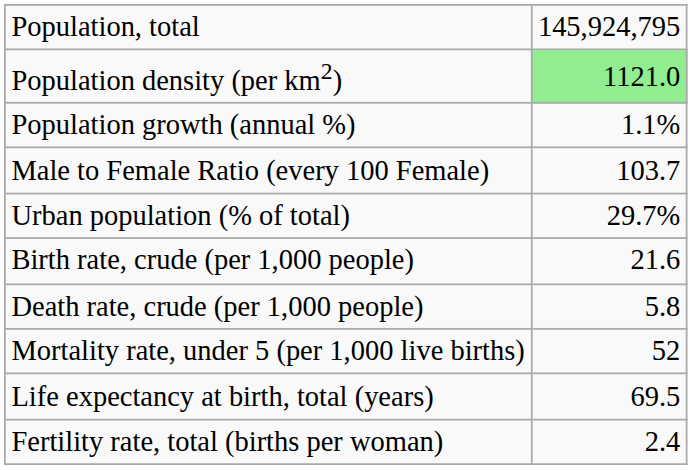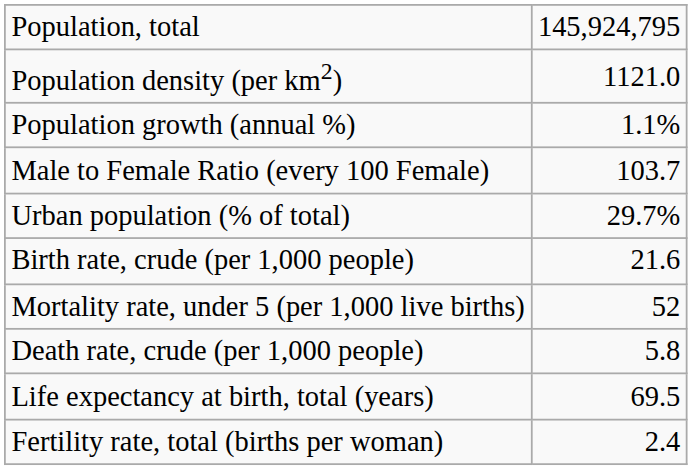Population density (per km2) | column 2: lightgreen background -> no background
rows swapped: Death rate, crude (per 1,000 people) <-> Mortality rate, under 5 (per 1,000 live births)
